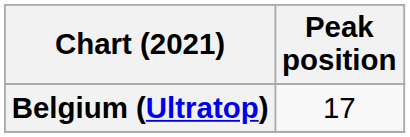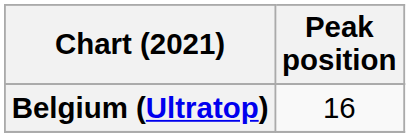Belgium (Ultratop) | Peak position: 17 -> 16
